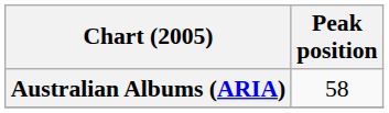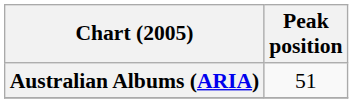Australian Albums (ARIA) | Peak position: 58 -> 51
